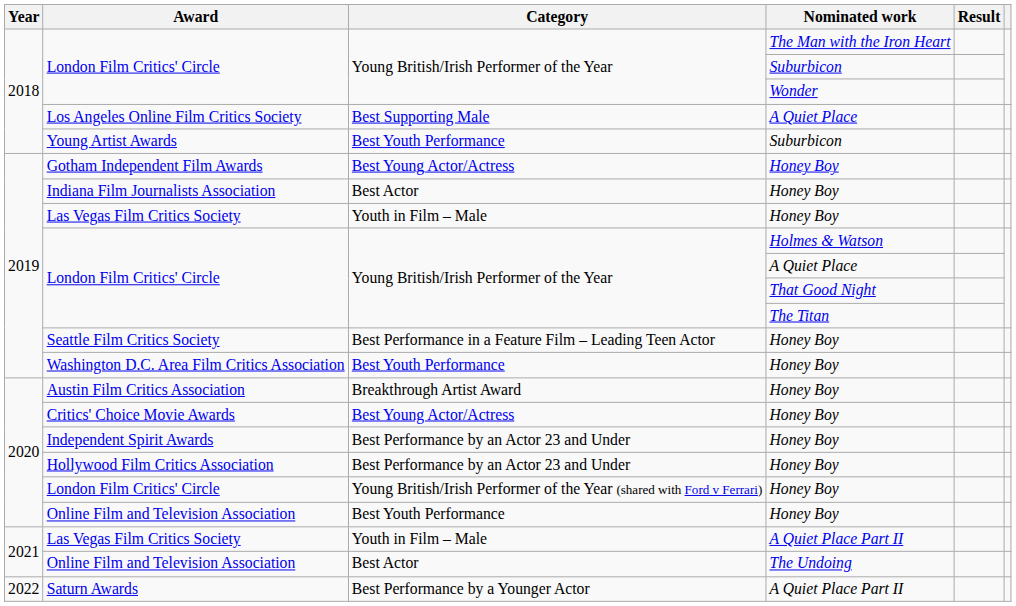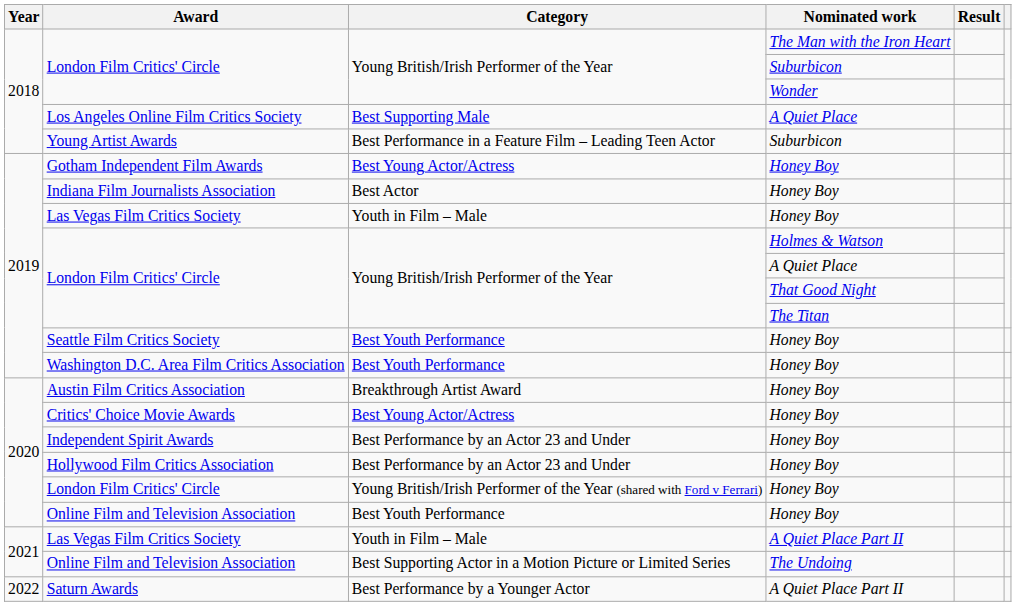Young Artist Awards | Category: Best Youth Performance -> Best Performance in a Feature Film – Leading Teen Actor
Seattle Film Critics Society | Category: Best Performance in a Feature Film – Leading Teen Actor -> Best Youth Performance
Online Film and Television Association / The Undoing | Category: Best Actor -> Best Supporting Actor in a Motion Picture or Limited Series
